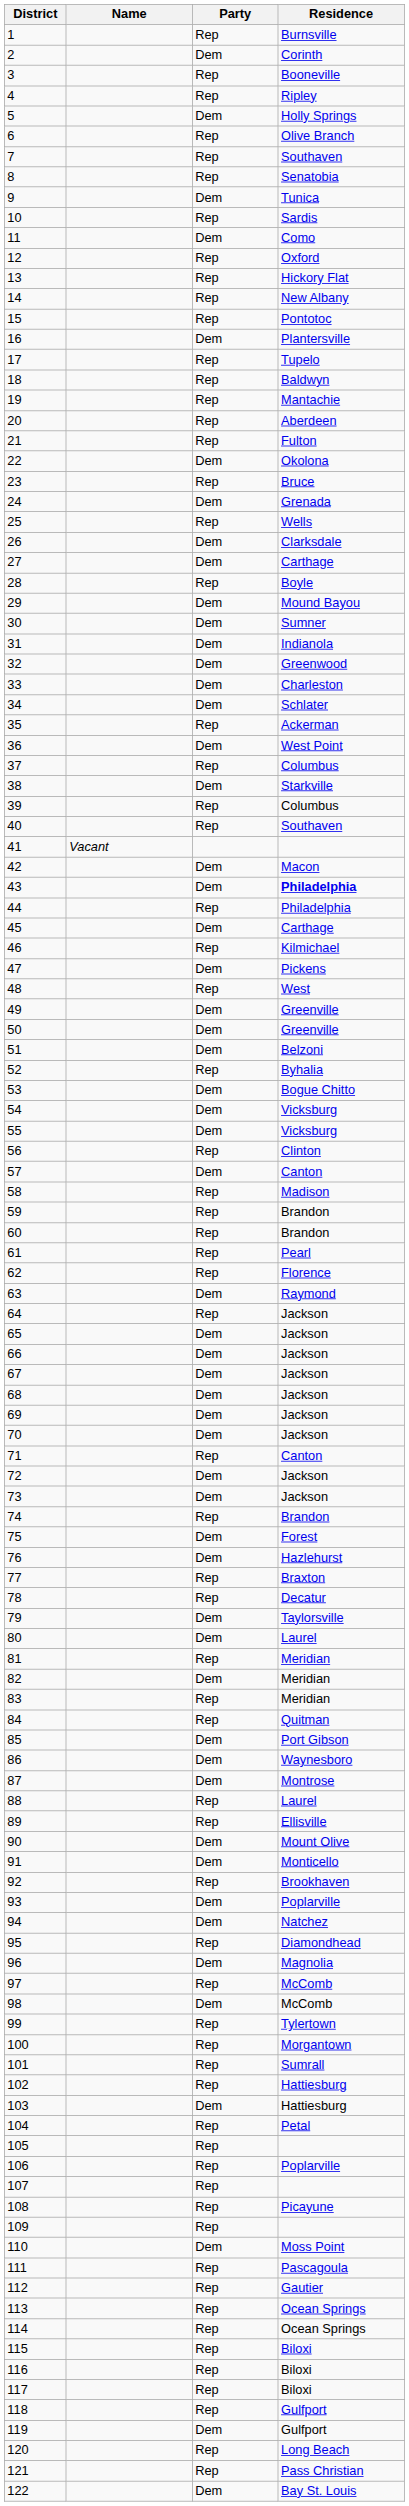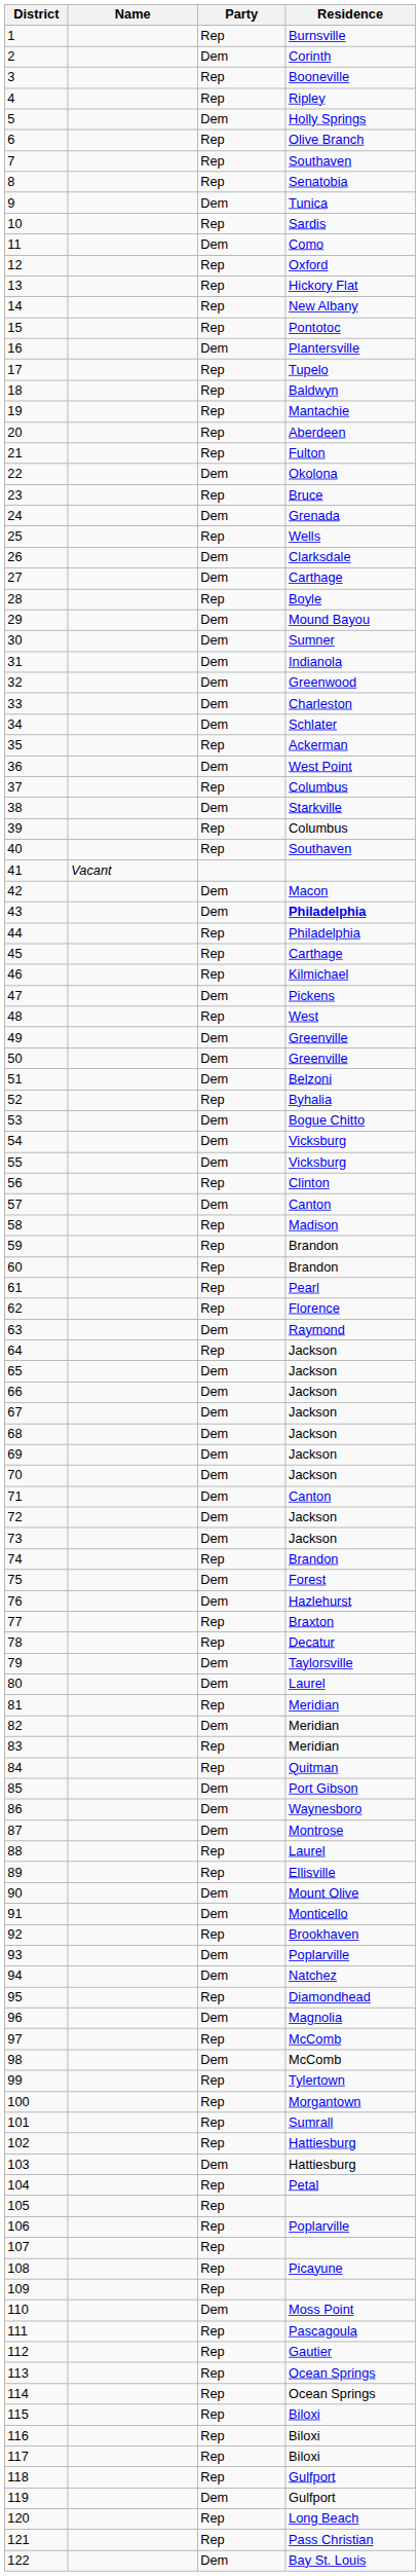45 | Party: Dem -> Rep
71 | Party: Rep -> Dem
